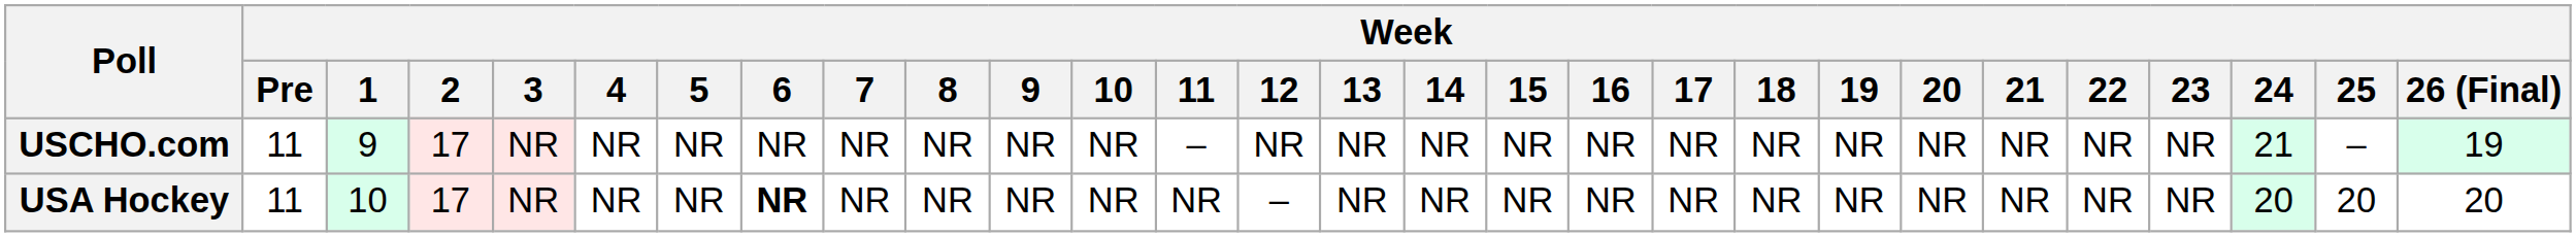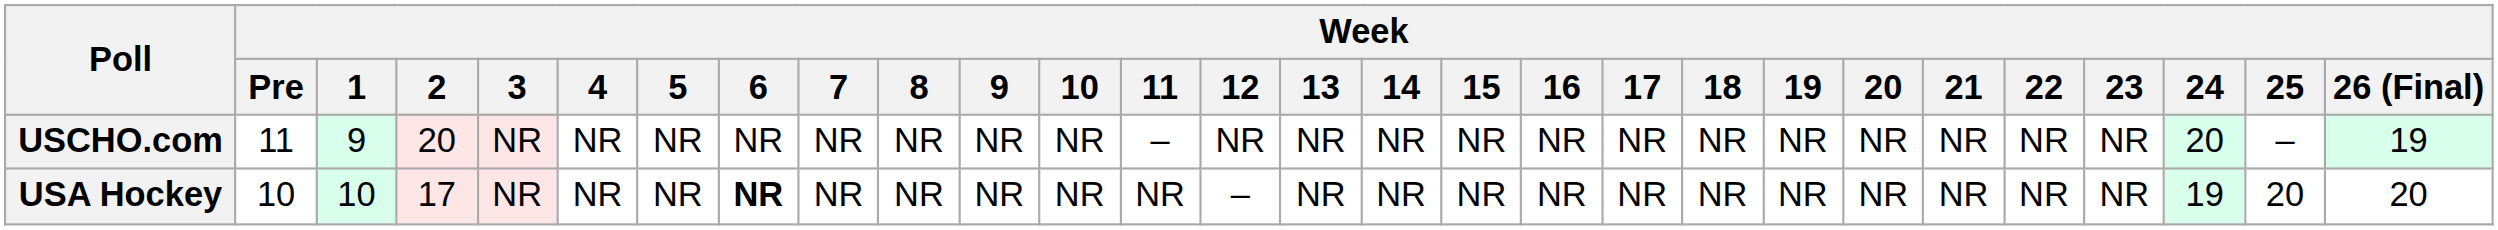USCHO.com | Week / 2: 17 -> 20
USCHO.com | Week / 24: 21 -> 20
USA Hockey | Week / Pre: 11 -> 10
USA Hockey | Week / 24: 20 -> 19
